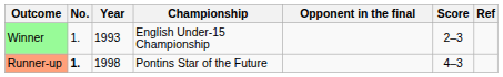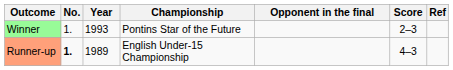Winner | Championship: English Under-15 Championship -> Pontins Star of the Future
Runner-up | Year: 1998 -> 1989
Runner-up | Championship: Pontins Star of the Future -> English Under-15 Championship
